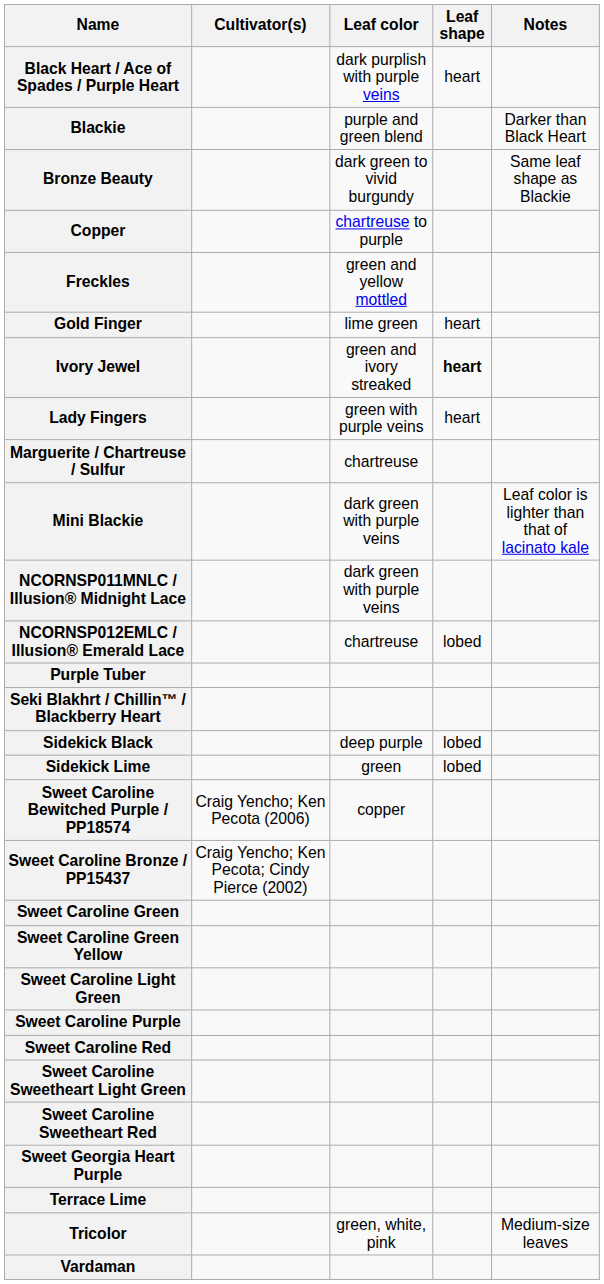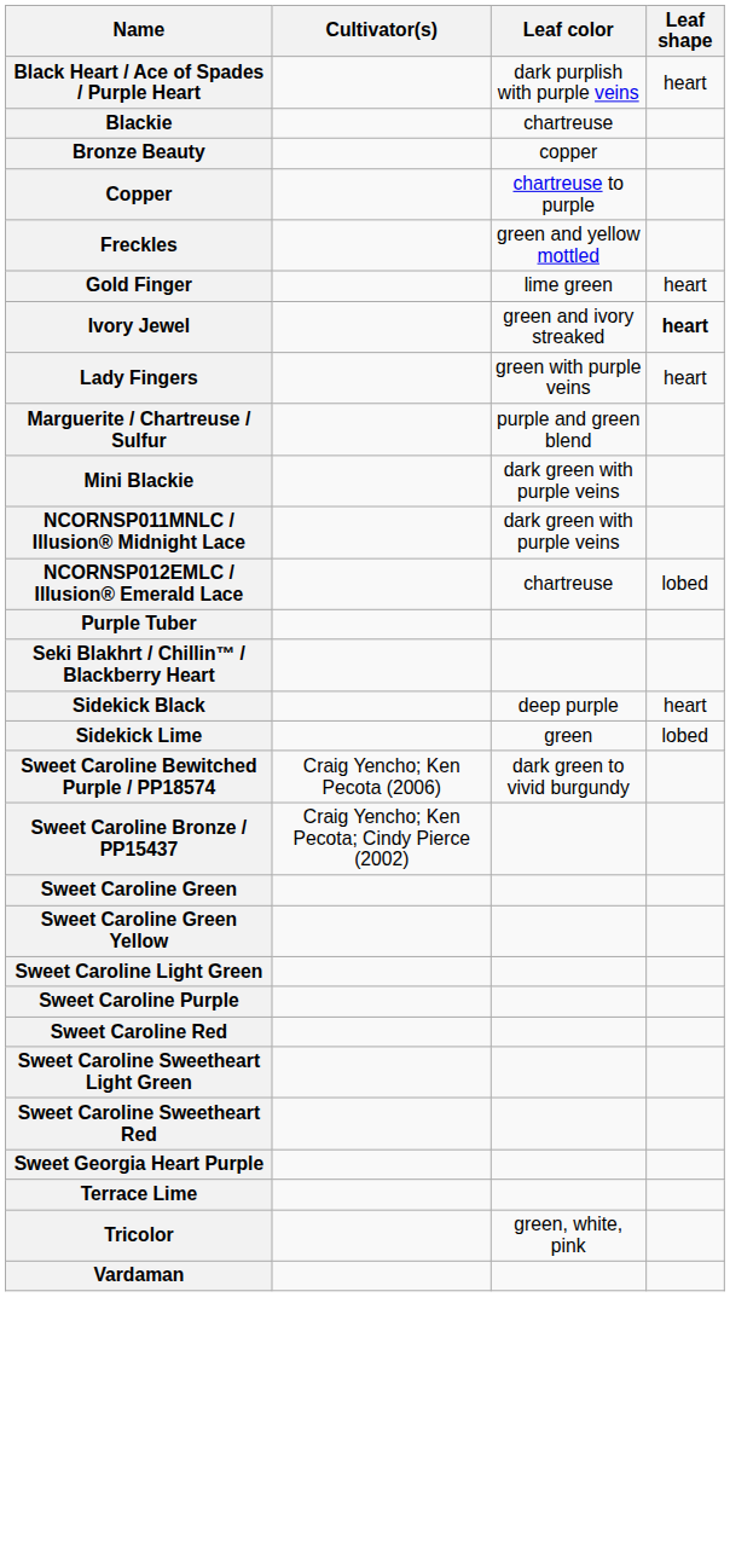- column: Notes | Darker than Black Heart | Same leaf shape as Blackie | Leaf color is lighter than that of lacinato kale | Medium-size leaves
Blackie | Leaf color: purple and green blend -> chartreuse
Bronze Beauty | Leaf color: dark green to vivid burgundy -> copper
Marguerite / Chartreuse / Sulfur | Leaf color: chartreuse -> purple and green blend
Sidekick Black | Leaf shape: lobed -> heart
Sweet Caroline Bewitched Purple / PP18574 | Leaf color: copper -> dark green to vivid burgundy
